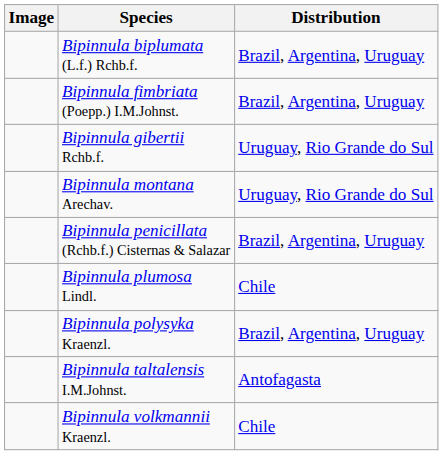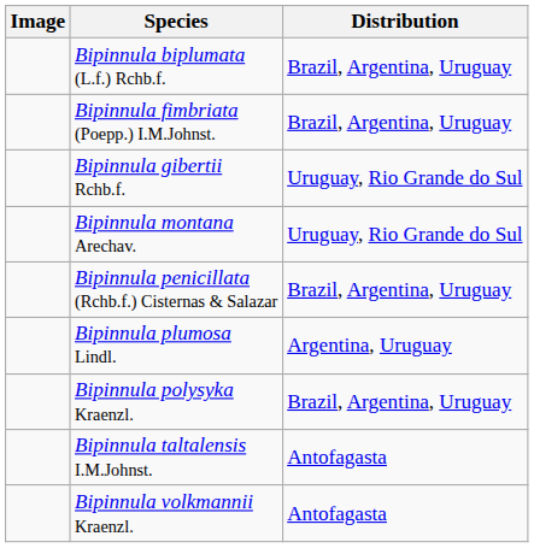Bipinnula plumosa Lindl. | Distribution: Chile -> Argentina, Uruguay
Bipinnula volkmannii Kraenzl. | Distribution: Chile -> Antofagasta
